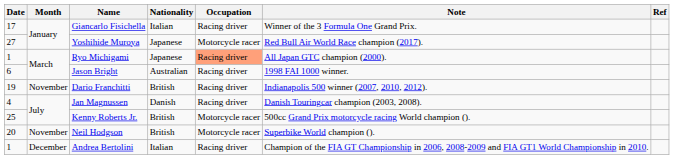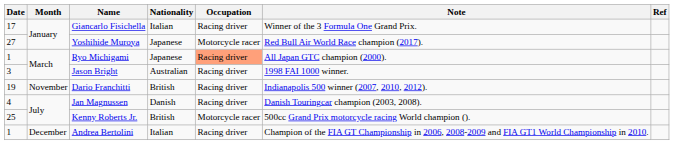Jason Bright | Date: 6 -> 3
- row: 20 | November | Neil Hodgson | British | Motorcycle racer | Superbike World champion ().
